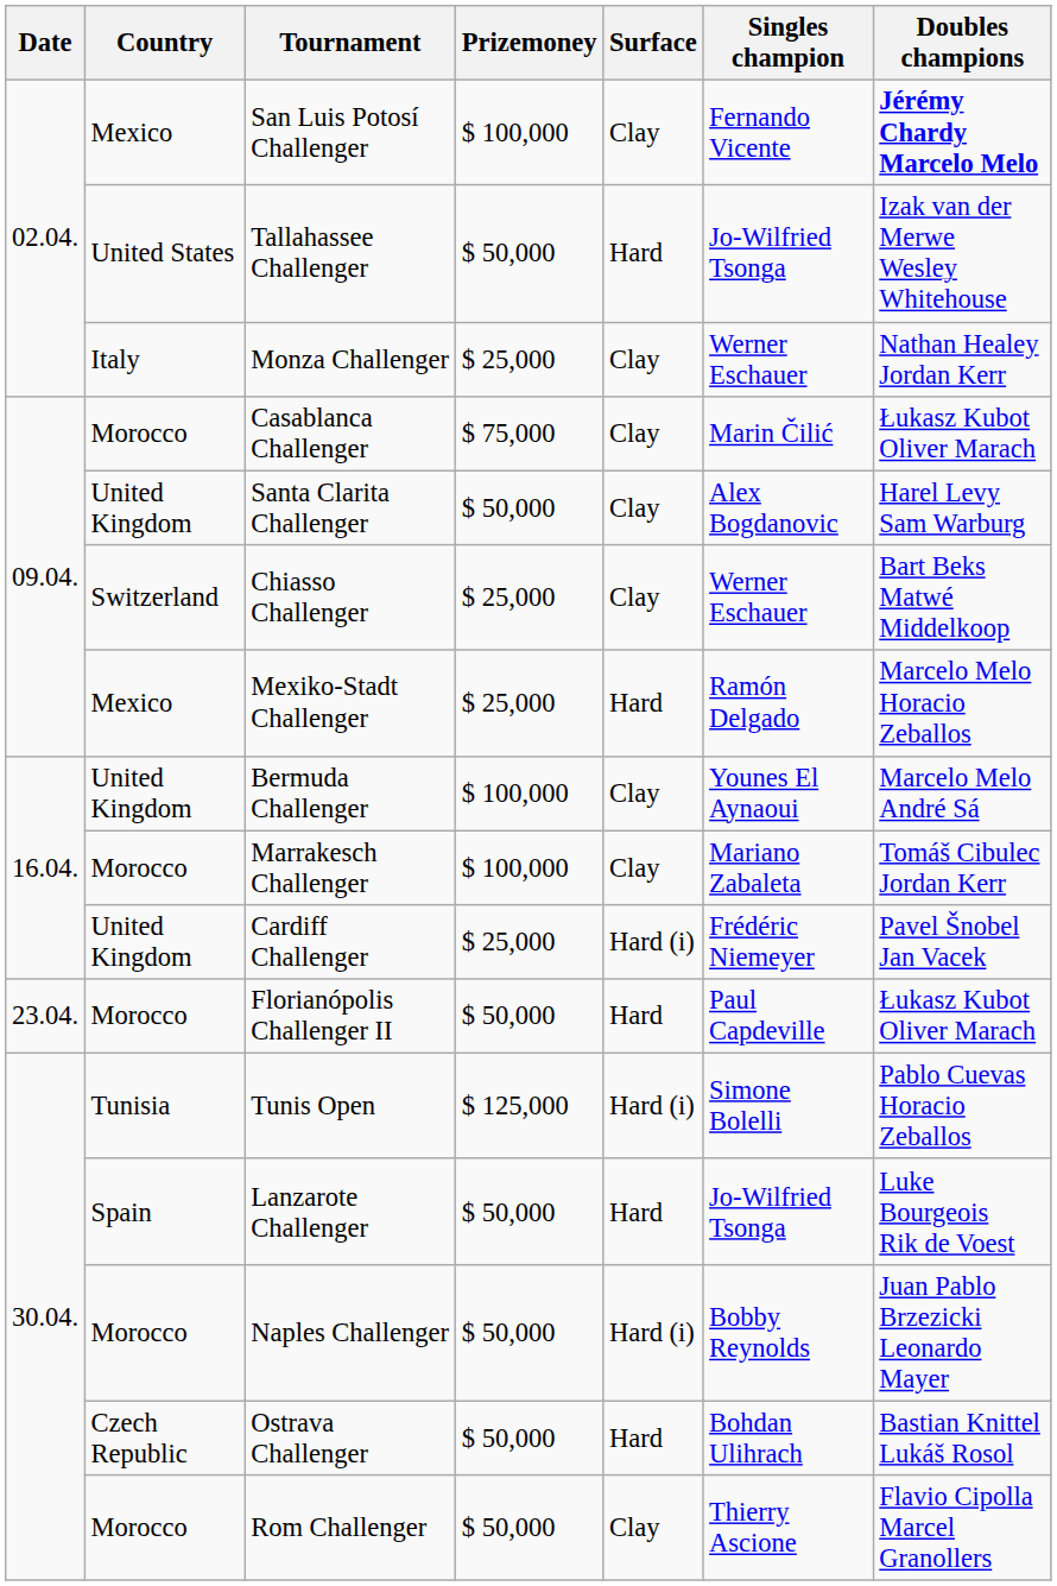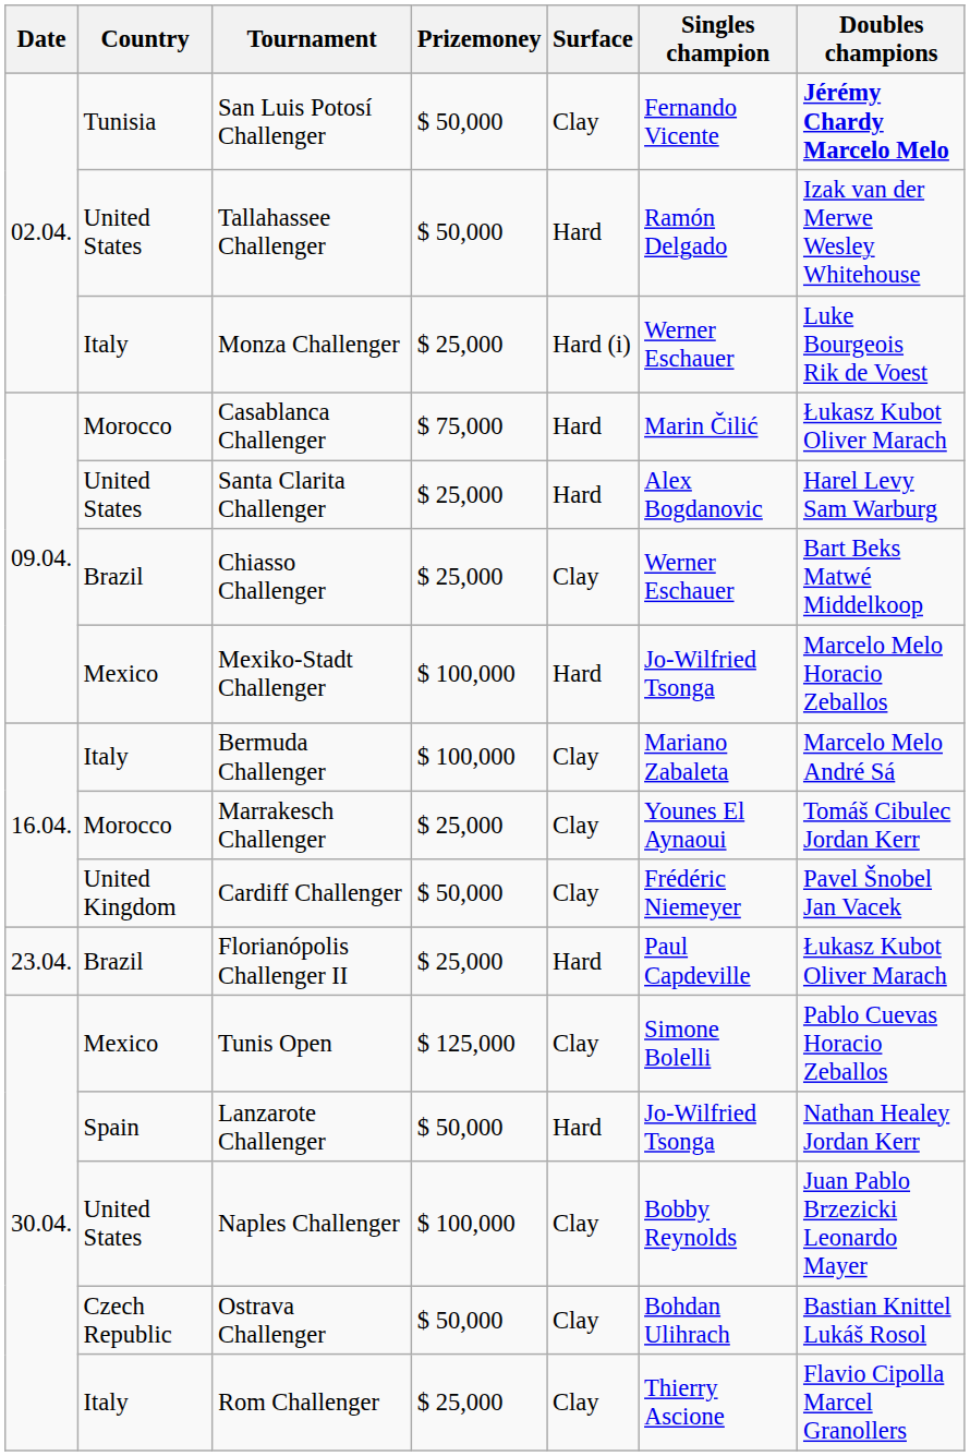San Luis Potosí Challenger | Country: Mexico -> Tunisia
San Luis Potosí Challenger | Prizemoney: $ 100,000 -> $ 50,000
Tallahassee Challenger | Singles champion: Jo-Wilfried Tsonga -> Ramón Delgado
Monza Challenger | Surface: Clay -> Hard (i)
Monza Challenger | Doubles champions: Nathan Healey Jordan Kerr -> Luke Bourgeois Rik de Voest
Casablanca Challenger | Surface: Clay -> Hard
Santa Clarita Challenger | Country: United Kingdom -> United States
Santa Clarita Challenger | Prizemoney: $ 50,000 -> $ 25,000
Santa Clarita Challenger | Surface: Clay -> Hard
Chiasso Challenger | Country: Switzerland -> Brazil
Mexiko-Stadt Challenger | Prizemoney: $ 25,000 -> $ 100,000
Mexiko-Stadt Challenger | Singles champion: Ramón Delgado -> Jo-Wilfried Tsonga
Bermuda Challenger | Country: United Kingdom -> Italy
Bermuda Challenger | Singles champion: Younes El Aynaoui -> Mariano Zabaleta
Marrakesch Challenger | Prizemoney: $ 100,000 -> $ 25,000
Marrakesch Challenger | Singles champion: Mariano Zabaleta -> Younes El Aynaoui
Cardiff Challenger | Prizemoney: $ 25,000 -> $ 50,000
Cardiff Challenger | Surface: Hard (i) -> Clay
Florianópolis Challenger II | Country: Morocco -> Brazil
Florianópolis Challenger II | Prizemoney: $ 50,000 -> $ 25,000
Tunis Open | Country: Tunisia -> Mexico
Tunis Open | Surface: Hard (i) -> Clay
Lanzarote Challenger | Doubles champions: Luke Bourgeois Rik de Voest -> Nathan Healey Jordan Kerr
Naples Challenger | Country: Morocco -> United States
Naples Challenger | Prizemoney: $ 50,000 -> $ 100,000
Naples Challenger | Surface: Hard (i) -> Clay
Ostrava Challenger | Surface: Hard -> Clay
Rom Challenger | Country: Morocco -> Italy
Rom Challenger | Prizemoney: $ 50,000 -> $ 25,000
